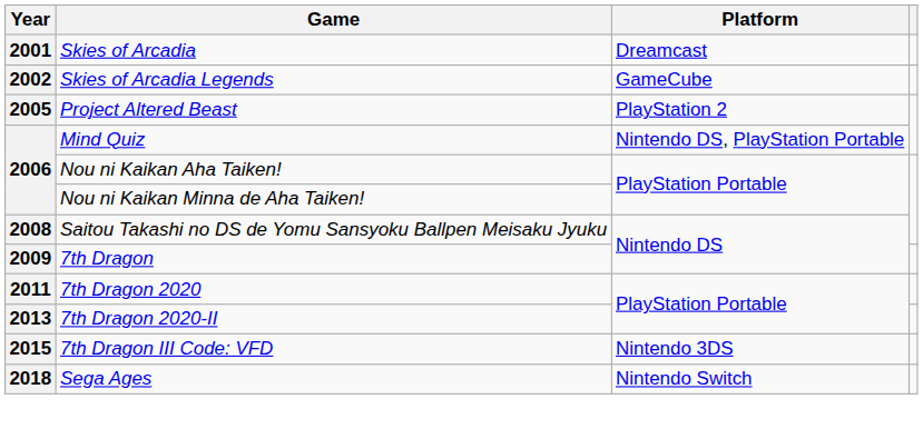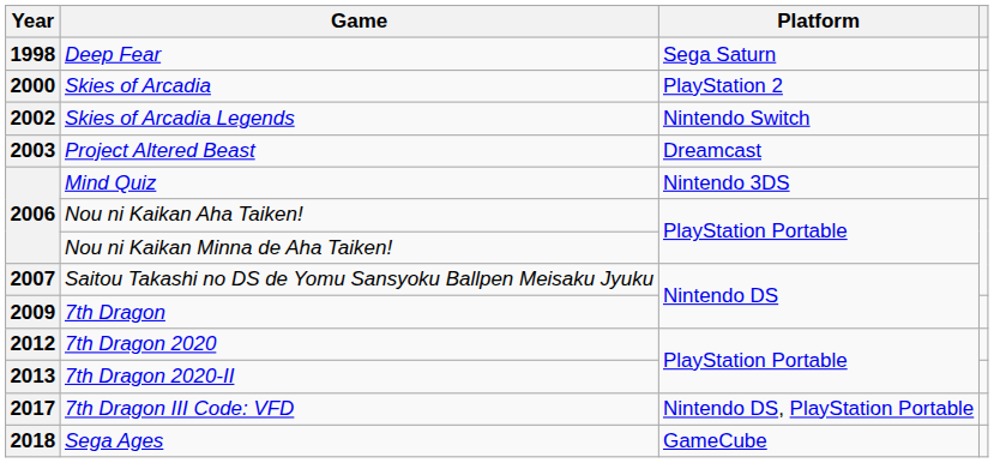+ row: 1998 | Deep Fear | Sega Saturn
Skies of Arcadia | Year: 2001 -> 2000
Skies of Arcadia | Platform: Dreamcast -> PlayStation 2
Skies of Arcadia Legends | Platform: GameCube -> Nintendo Switch
Project Altered Beast | Year: 2005 -> 2003
Project Altered Beast | Platform: PlayStation 2 -> Dreamcast
Mind Quiz | Platform: Nintendo DS, PlayStation Portable -> Nintendo 3DS
Saitou Takashi no DS de Yomu Sansyoku Ballpen Meisaku Jyuku | Year: 2008 -> 2007
7th Dragon 2020 | Year: 2011 -> 2012
7th Dragon III Code: VFD | Year: 2015 -> 2017
7th Dragon III Code: VFD | Platform: Nintendo 3DS -> Nintendo DS, PlayStation Portable
Sega Ages | Platform: Nintendo Switch -> GameCube
